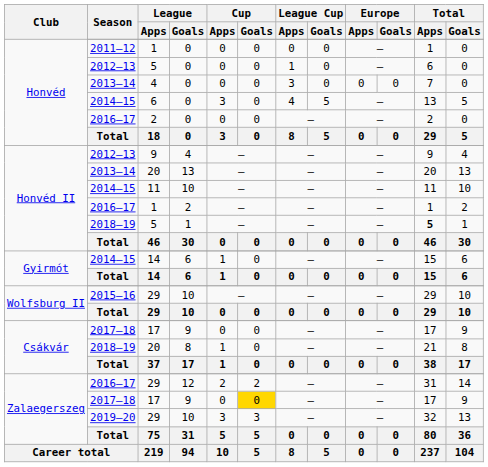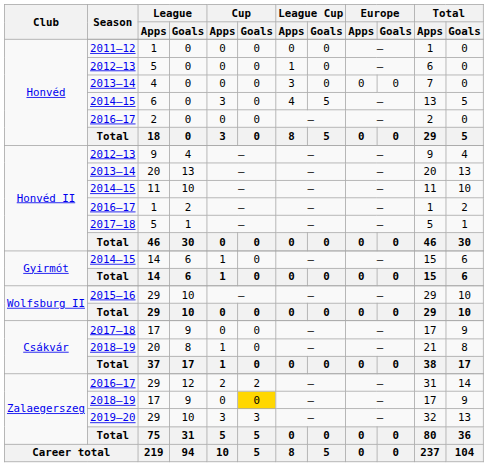Honvéd II / 5 | Season: 2018–19 -> 2017–18
Honvéd II / 5 | Total / Apps: bold -> normal
Zalaegerszeg / 17 | Season: 2017–18 -> 2018–19
